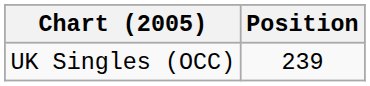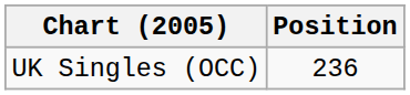UK Singles (OCC) | Position: 239 -> 236
